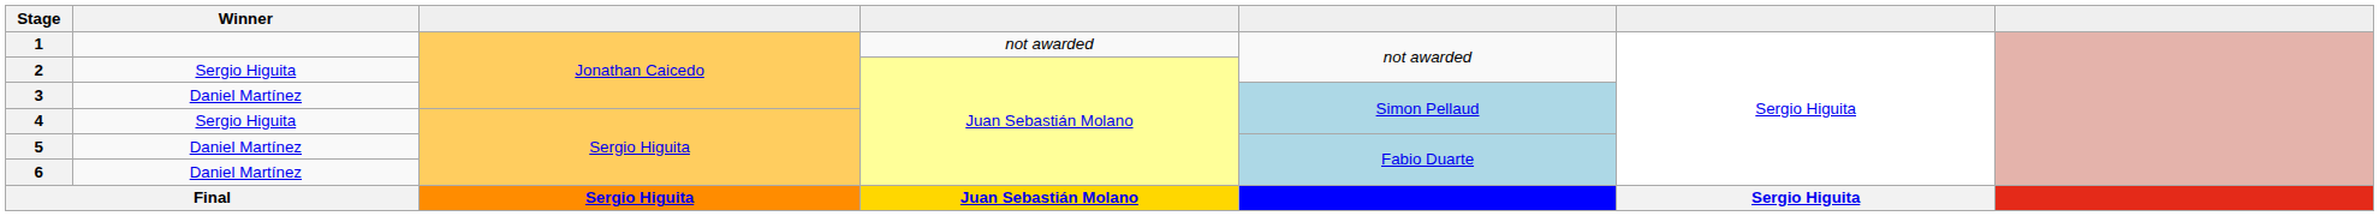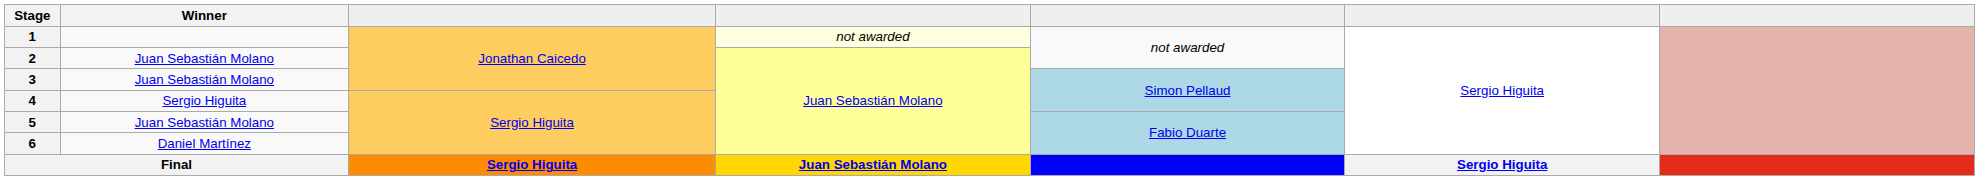1 | column 4: no background -> lightyellow background
2 | Winner: Sergio Higuita -> Juan Sebastián Molano
3 | Winner: Daniel Martínez -> Juan Sebastián Molano
5 | Winner: Daniel Martínez -> Juan Sebastián Molano
